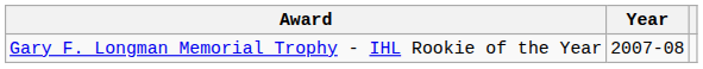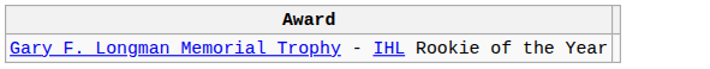- column: Year | 2007-08
